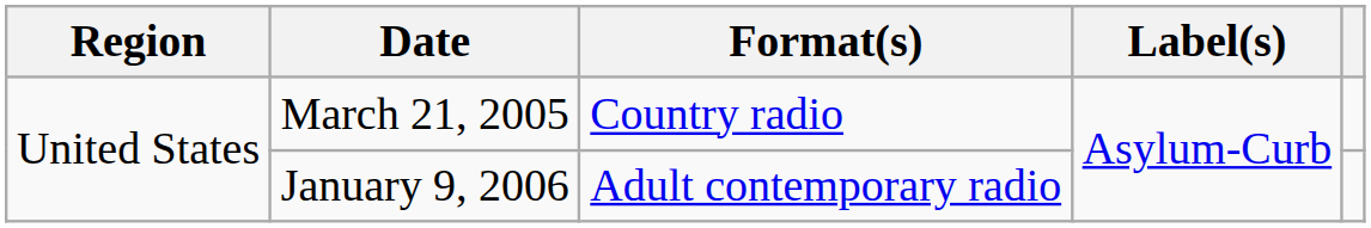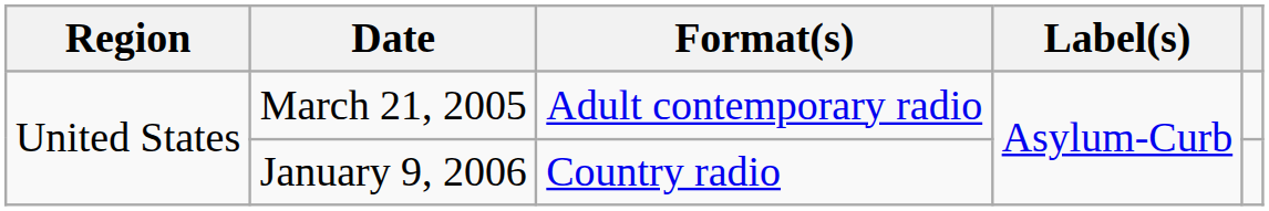March 21, 2005 | Format(s): Country radio -> Adult contemporary radio
January 9, 2006 | Format(s): Adult contemporary radio -> Country radio
